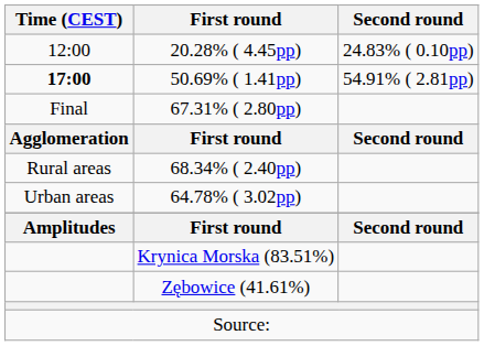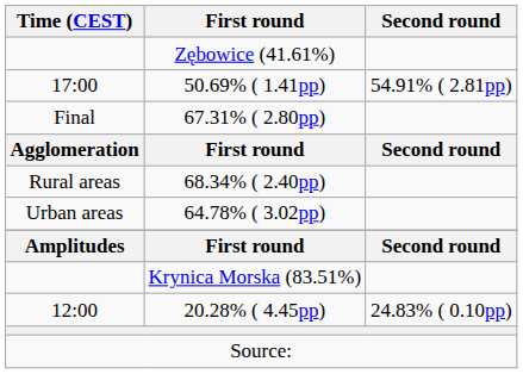rows swapped: 20.28% ( 4.45pp) <-> Zębowice (41.61%)
50.69% ( 1.41pp) | Time (CEST): bold -> normal
